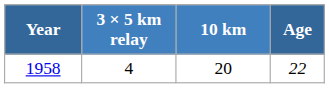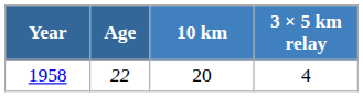columns swapped: Age <-> 3 × 5 km relay
